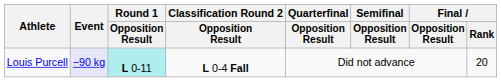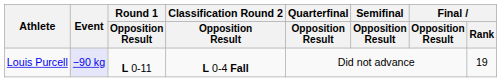Louis Purcell | Round 1 / Opposition Result: paleturquoise background -> no background
Louis Purcell | Final / Rank: 20 -> 19
